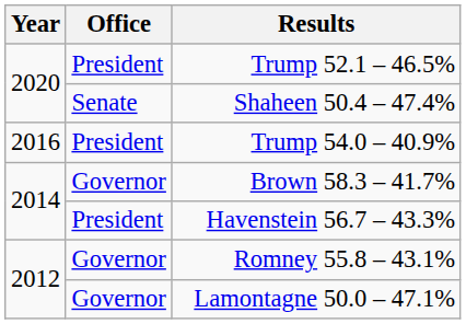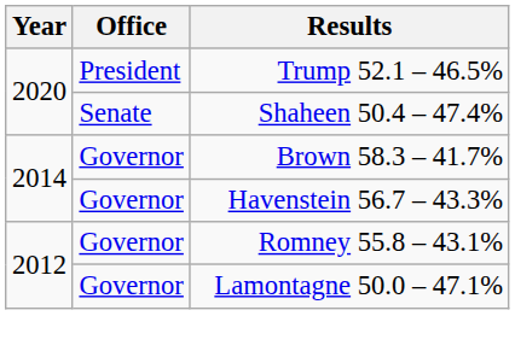- row: 2016 | President | Trump 54.0 – 40.9%
Havenstein 56.7 – 43.3% | Office: President -> Governor
